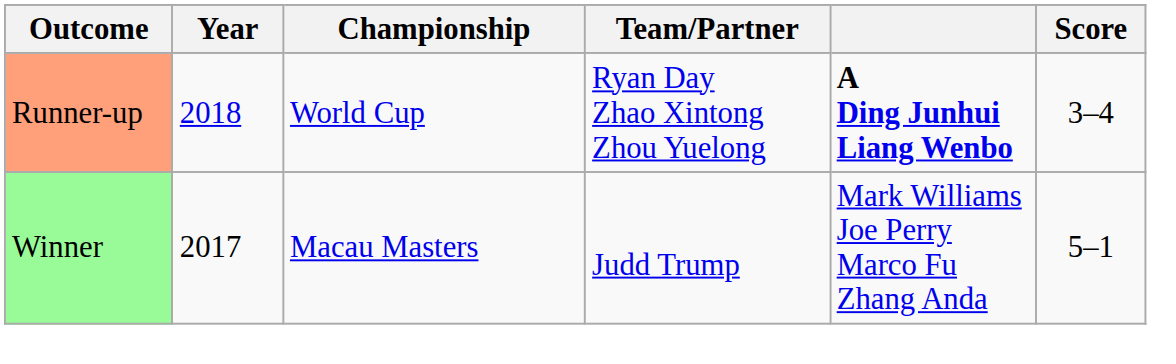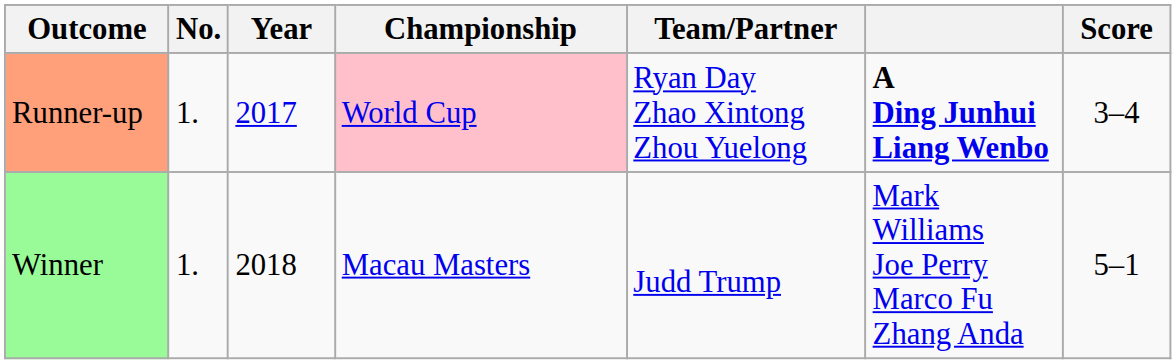+ column: No. | 1. | 1.
Runner-up | Year: 2018 -> 2017
Runner-up | Championship: no background -> pink background
Winner | Year: 2017 -> 2018
